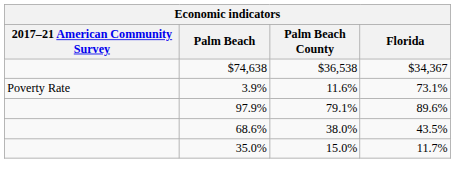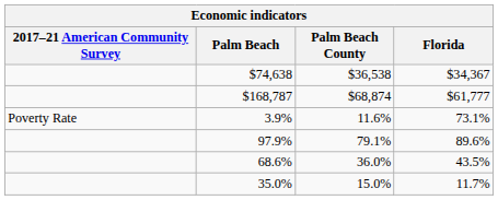+ row: $168,787 | $68,874 | $61,777
68.6% | Palm Beach County: 38.0% -> 36.0%
